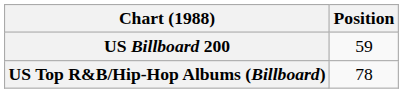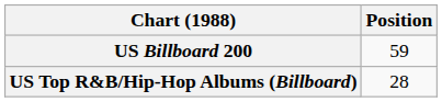US Top R&B/Hip-Hop Albums (Billboard) | Position: 78 -> 28
